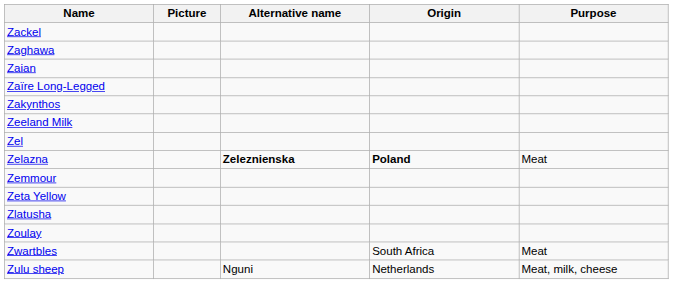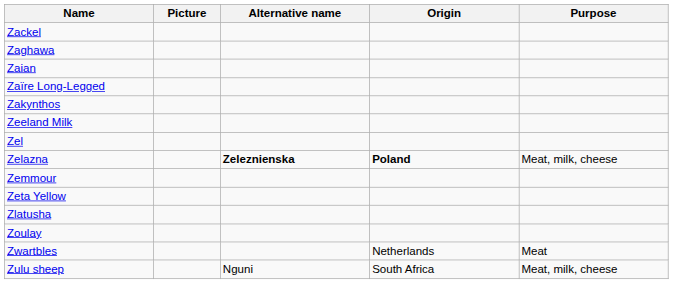Zelazna | Purpose: Meat -> Meat, milk, cheese
Zwartbles | Origin: South Africa -> Netherlands
Zulu sheep | Origin: Netherlands -> South Africa
